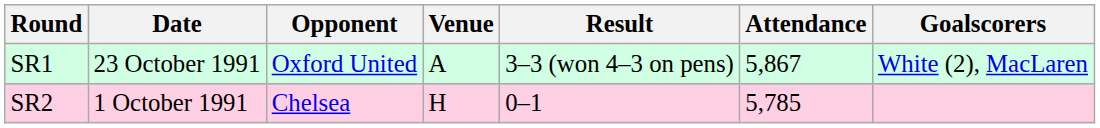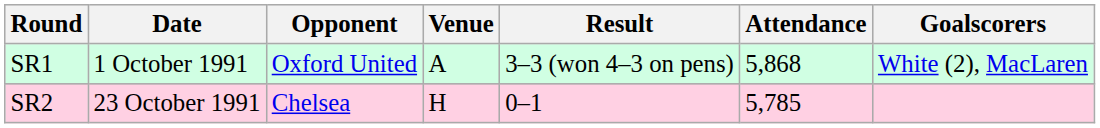SR1 | Date: 23 October 1991 -> 1 October 1991
SR1 | Attendance: 5,867 -> 5,868
SR2 | Date: 1 October 1991 -> 23 October 1991
